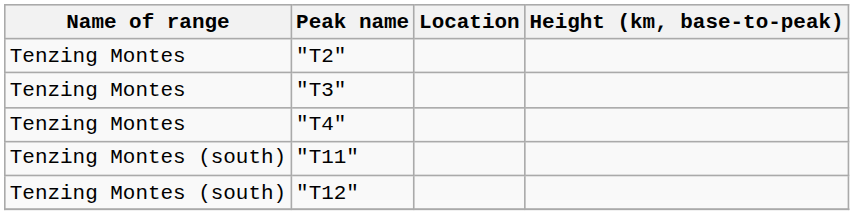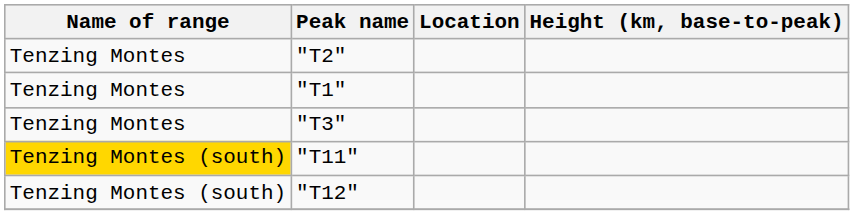+ row: Tenzing Montes | "T1"
- row: Tenzing Montes | "T4"
"T11" | Name of range: no background -> gold background
